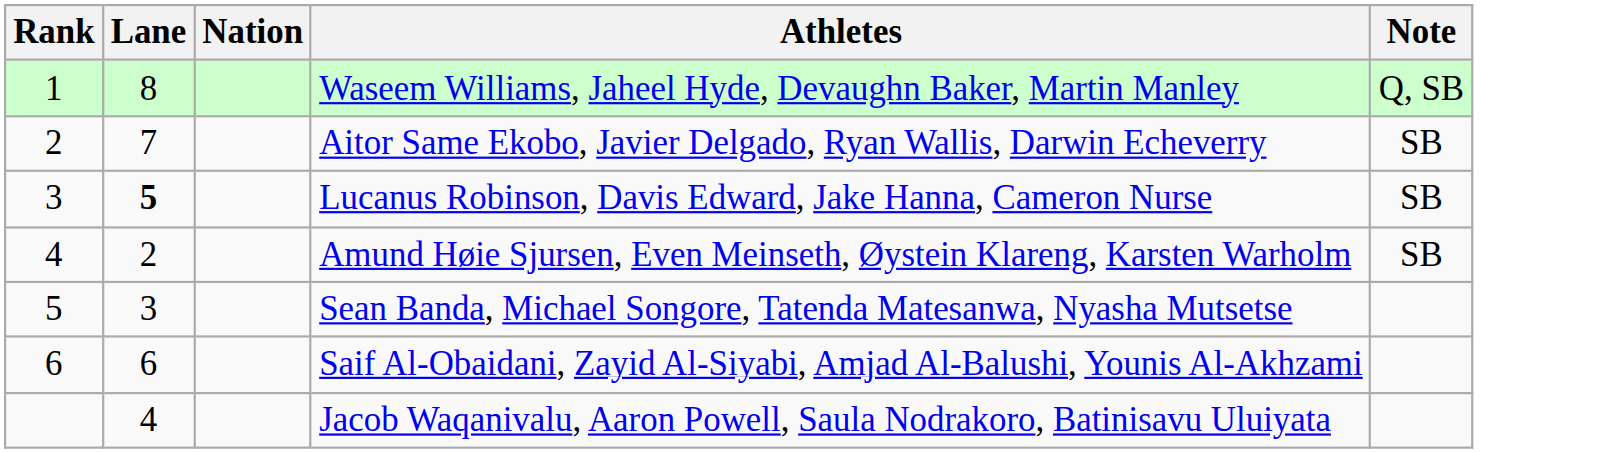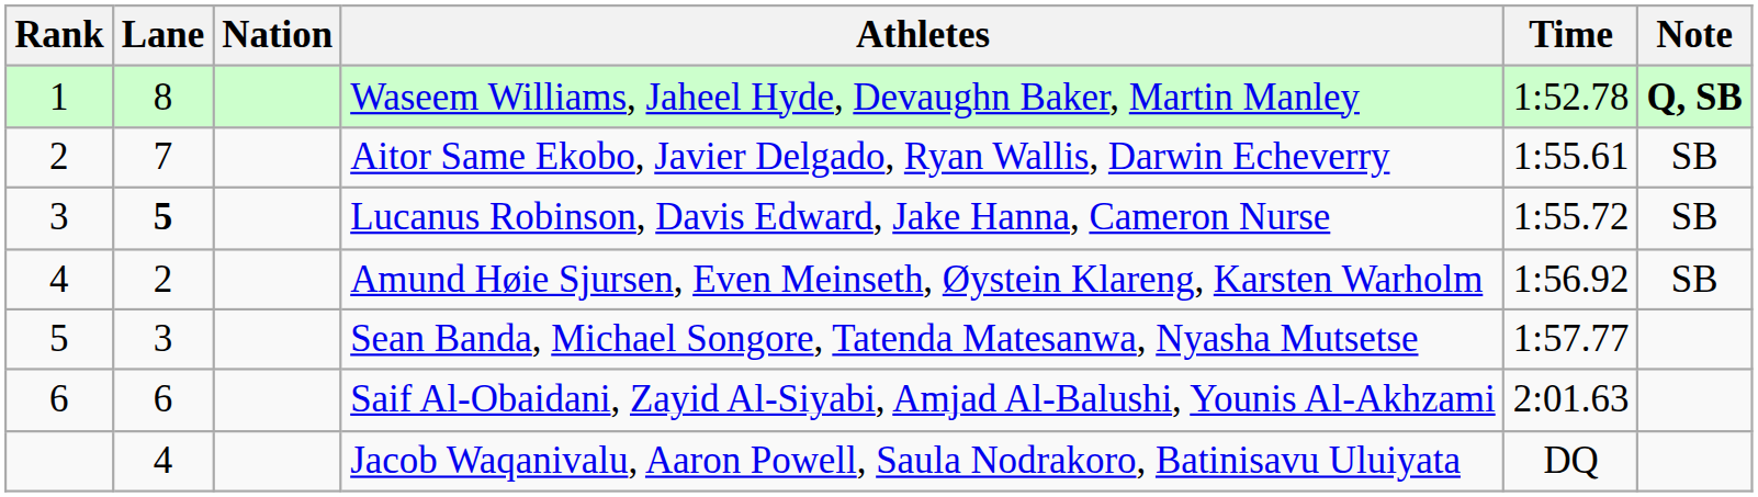+ column: Time | 1:52.78 | 1:55.61 | 1:55.72 | 1:56.92 | 1:57.77 | 2:01.63 | DQ
Waseem Williams, Jaheel Hyde, Devaughn Baker, Martin Manley | Note: normal -> bold
